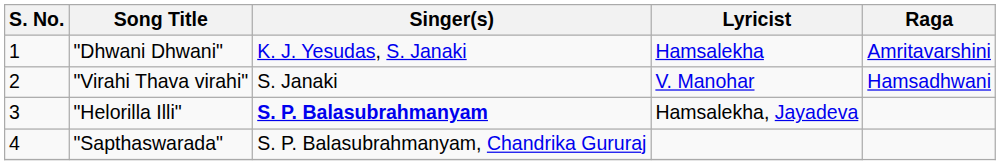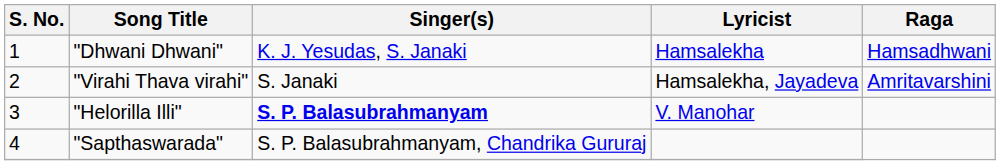"Dhwani Dhwani" | Raga: Amritavarshini -> Hamsadhwani
"Virahi Thava virahi" | Lyricist: V. Manohar -> Hamsalekha, Jayadeva
"Virahi Thava virahi" | Raga: Hamsadhwani -> Amritavarshini
"Helorilla Illi" | Lyricist: Hamsalekha, Jayadeva -> V. Manohar
